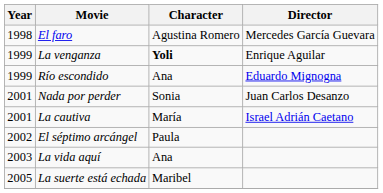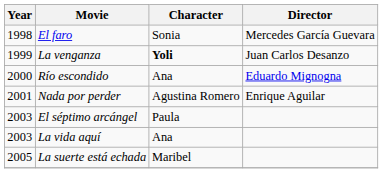El faro | Character: Agustina Romero -> Sonia
La venganza | Director: Enrique Aguilar -> Juan Carlos Desanzo
Río escondido | Year: 1999 -> 2000
Nada por perder | Character: Sonia -> Agustina Romero
Nada por perder | Director: Juan Carlos Desanzo -> Enrique Aguilar
- row: 2001 | La cautiva | María | Israel Adrián Caetano
El séptimo arcángel | Year: 2002 -> 2003
